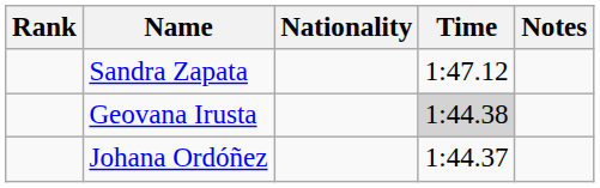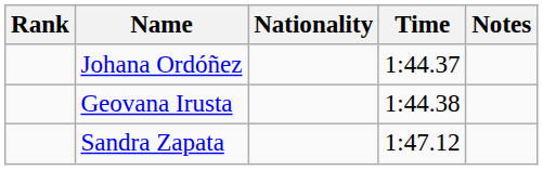rows swapped: Johana Ordóñez <-> Sandra Zapata
Geovana Irusta | Time: lightgrey background -> no background
